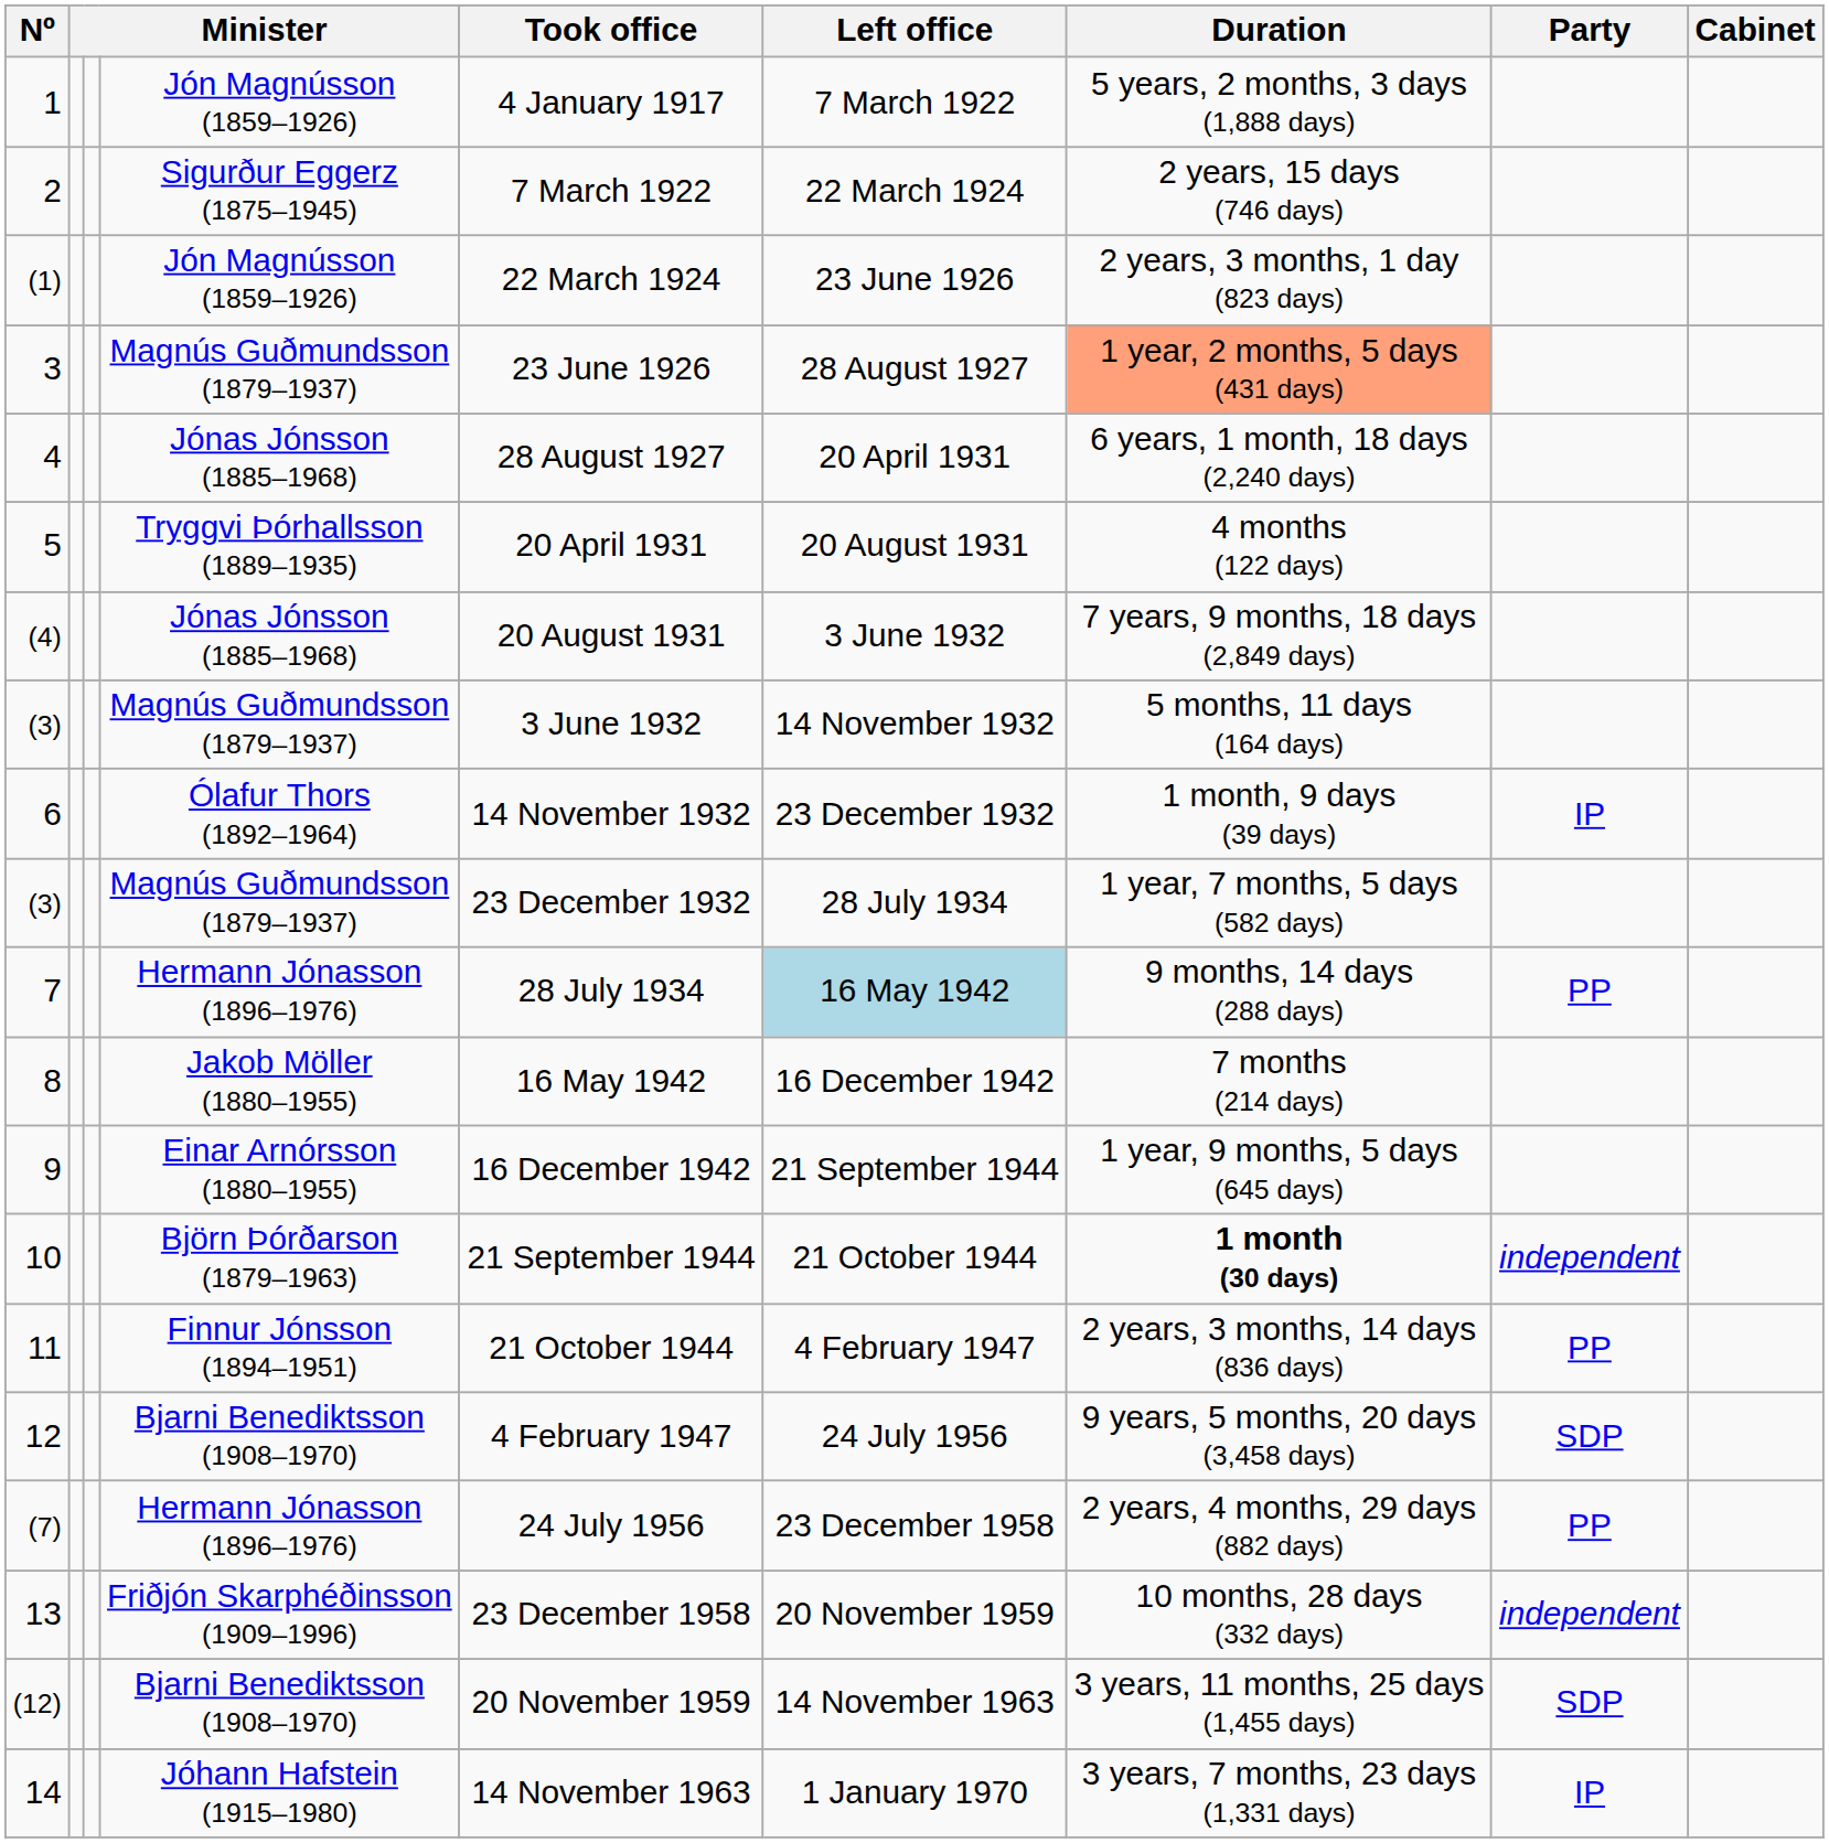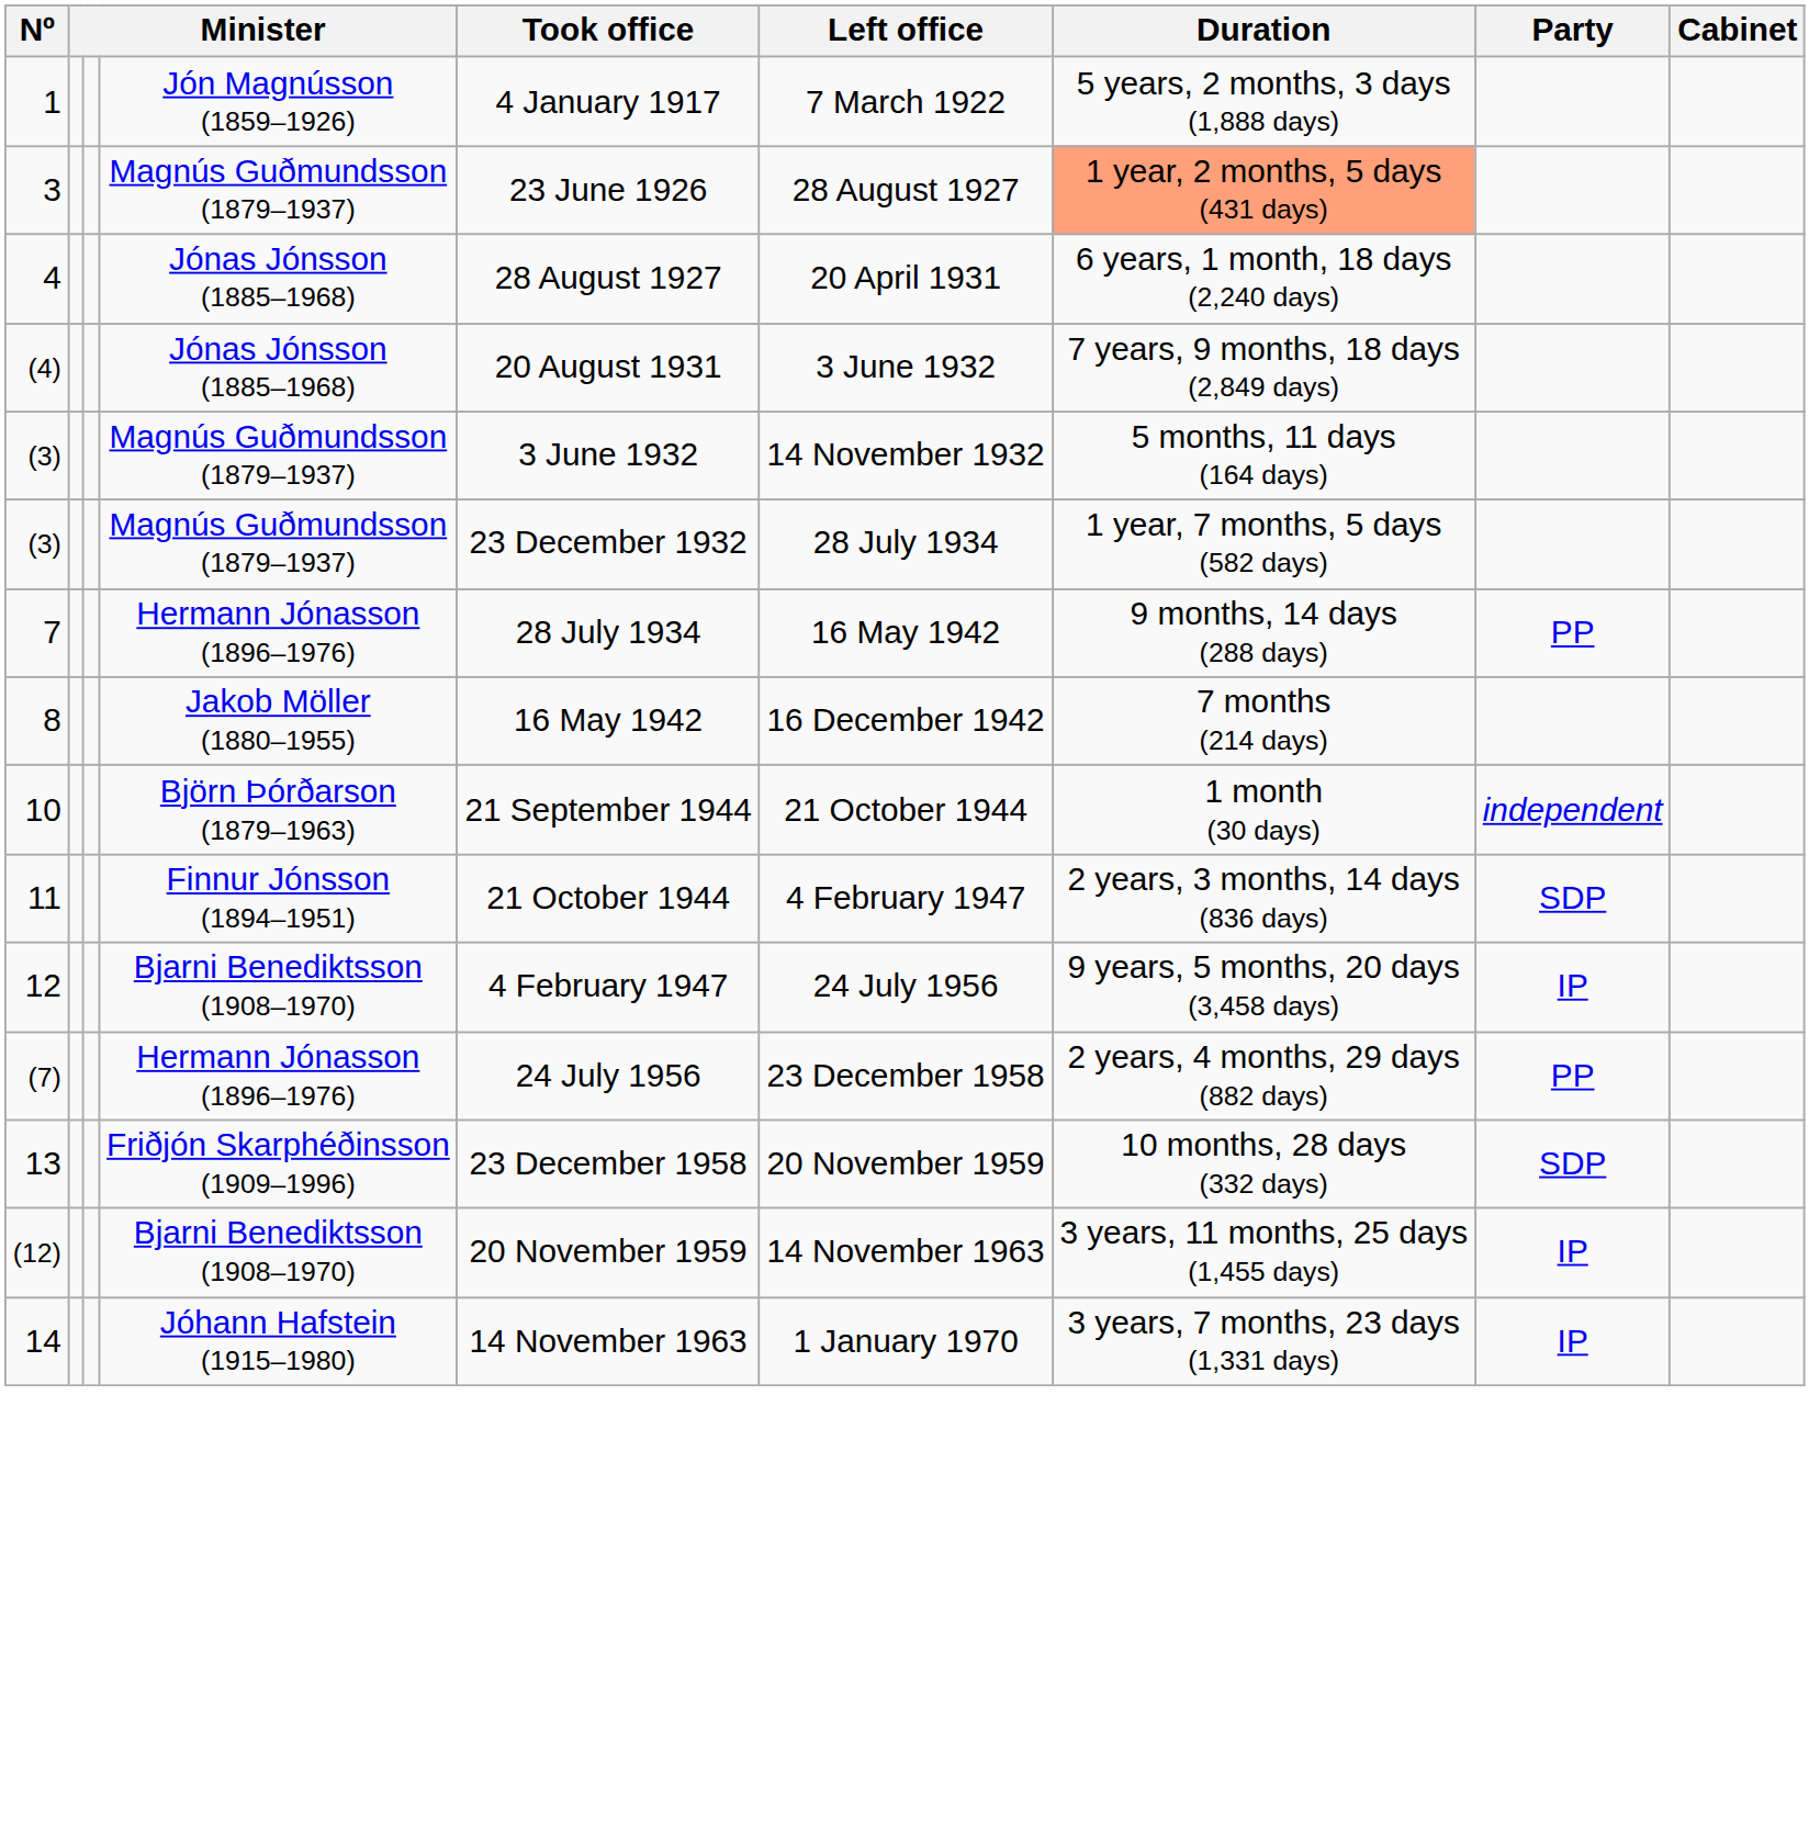- row: 2 | Sigurður Eggerz (1875–1945) | 7 March 1922 | 22 March 1924 | 2 years, 15 days (746 days)
- row: (1) | Jón Magnússon (1859–1926) | 22 March 1924 | 23 June 1926 | 2 years, 3 months, 1 day (823 days)
- row: 5 | Tryggvi Þórhallsson (1889–1935) | 20 April 1931 | 20 August 1931 | 4 months (122 days)
- row: 6 | Ólafur Thors (1892–1964) | 14 November 1932 | 23 December 1932 | 1 month, 9 days (39 days) | IP
7 | Left office: lightblue background -> no background
- row: 9 | Einar Arnórsson (1880–1955) | 16 December 1942 | 21 September 1944 | 1 year, 9 months, 5 days (645 days)
10 | Duration: bold -> normal
11 | Party: PP -> SDP
12 | Party: SDP -> IP
13 | Party: independent -> SDP
(12) | Party: SDP -> IP
